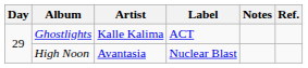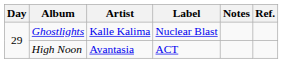Ghostlights | Label: ACT -> Nuclear Blast
High Noon | Label: Nuclear Blast -> ACT
